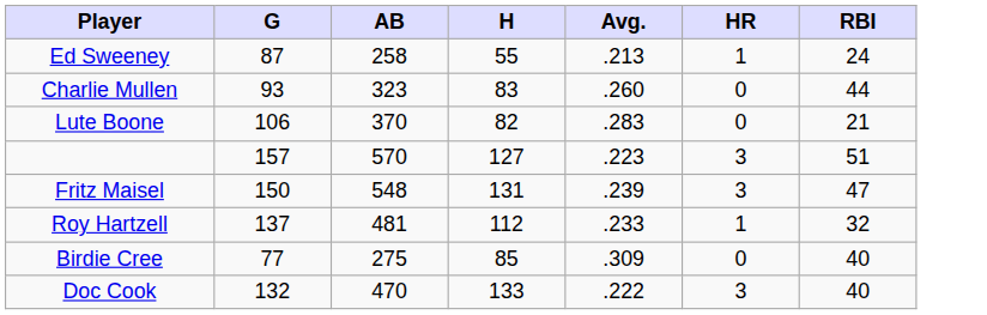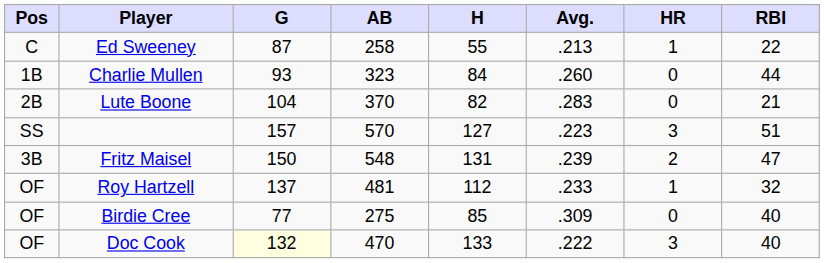+ column: Pos | C | 1B | 2B | SS | 3B | OF | OF | OF
Ed Sweeney | RBI: 24 -> 22
Charlie Mullen | H: 83 -> 84
Lute Boone | G: 106 -> 104
Fritz Maisel | HR: 3 -> 2
Doc Cook | G: no background -> lightyellow background
